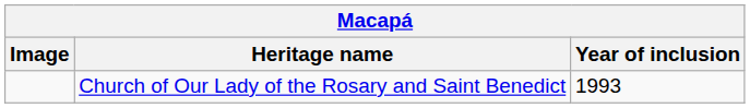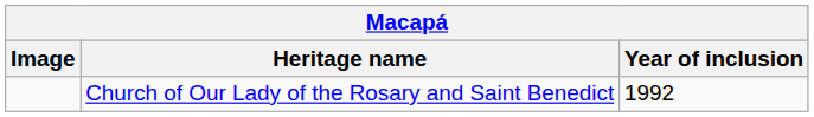Church of Our Lady of the Rosary and Saint Benedict | Year of inclusion: 1993 -> 1992
